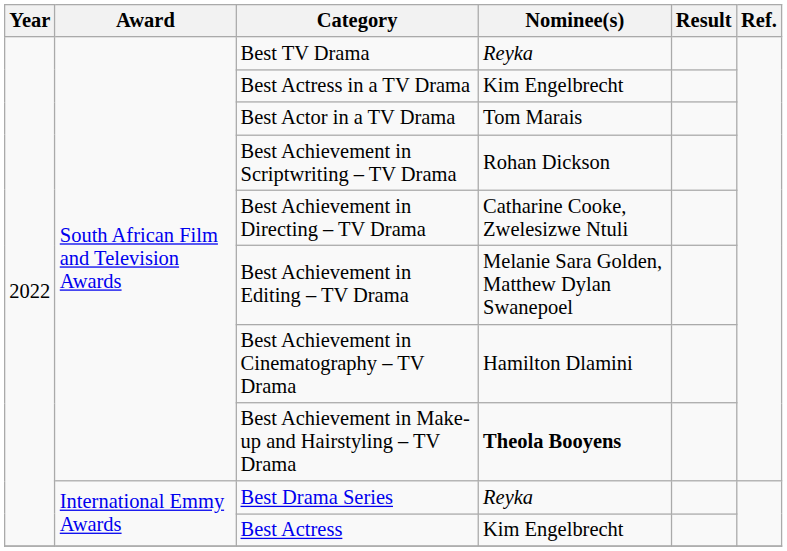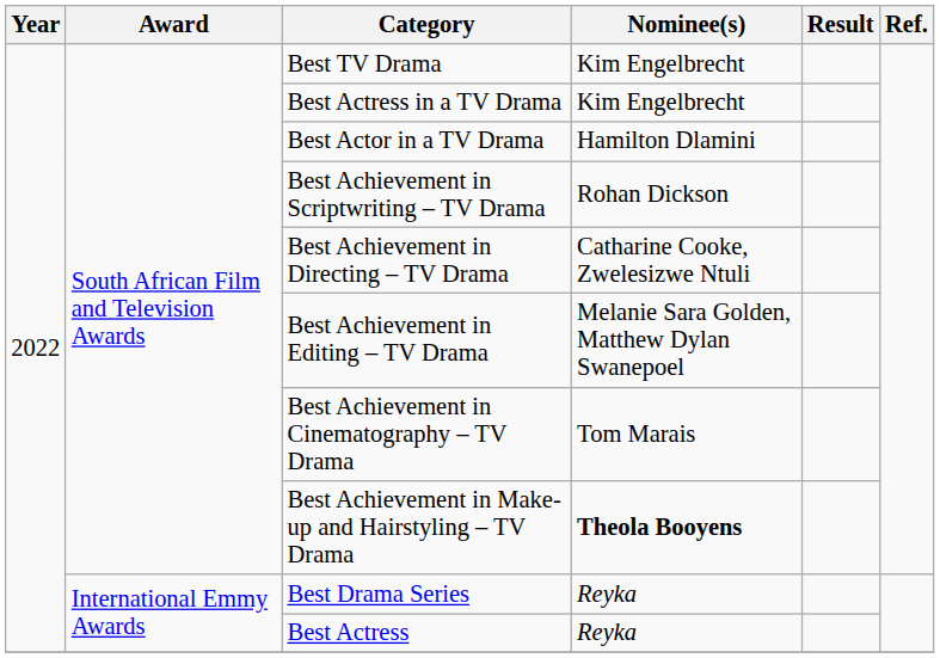Best TV Drama | Nominee(s): Reyka -> Kim Engelbrecht
Best Actor in a TV Drama | Nominee(s): Tom Marais -> Hamilton Dlamini
Best Achievement in Cinematography – TV Drama | Nominee(s): Hamilton Dlamini -> Tom Marais
Best Actress | Nominee(s): Kim Engelbrecht -> Reyka
